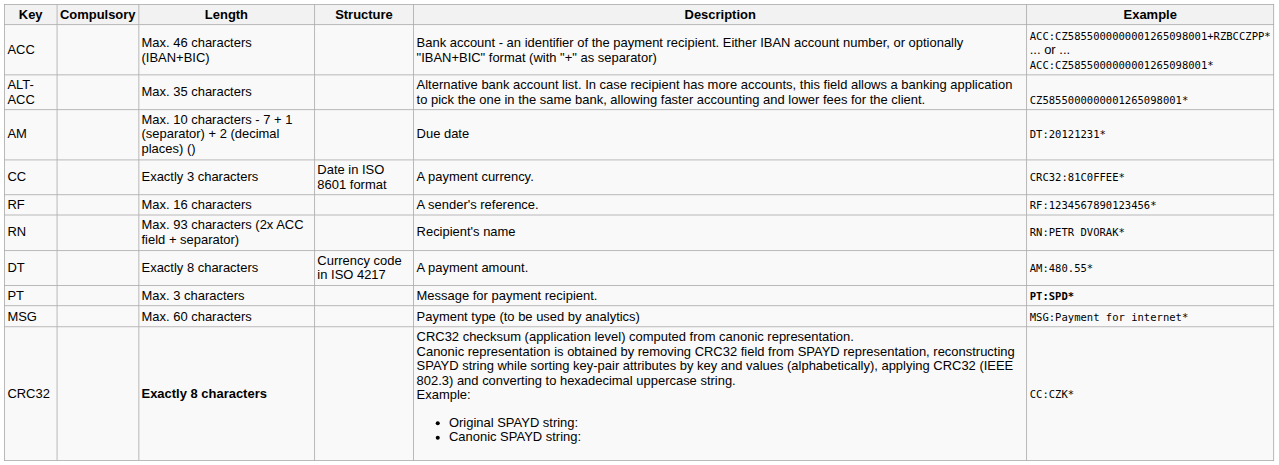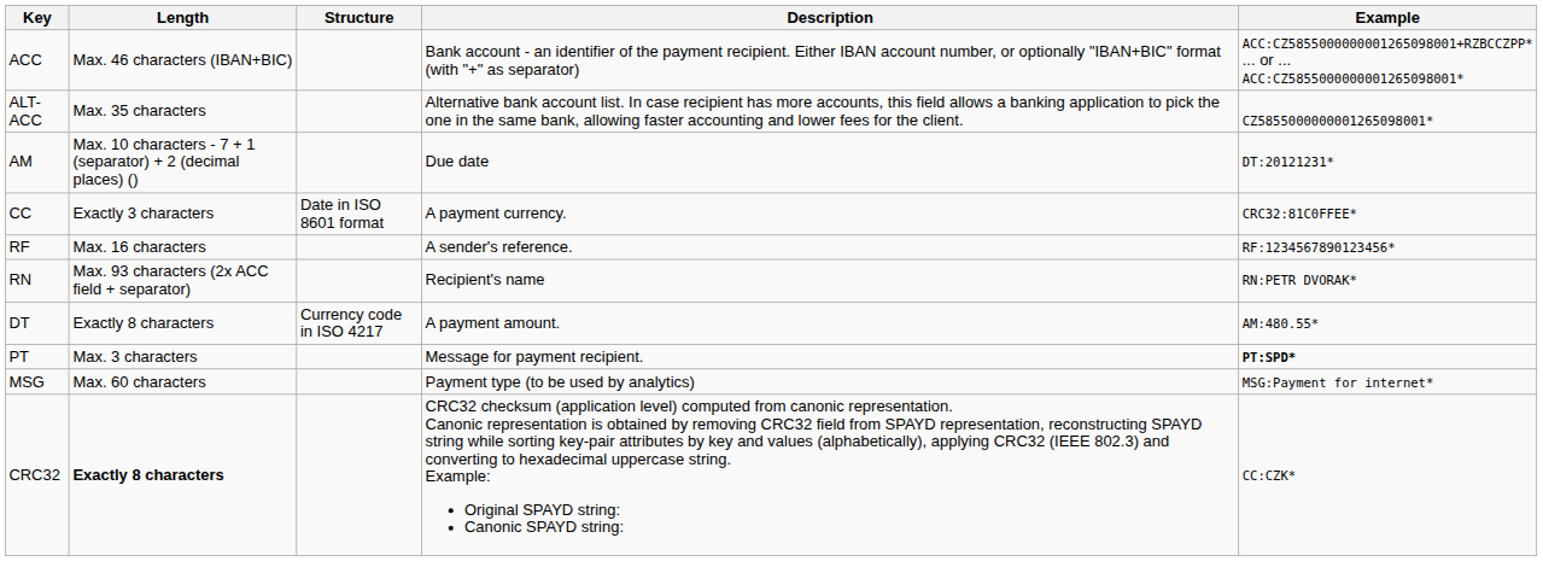- column: Compulsory
